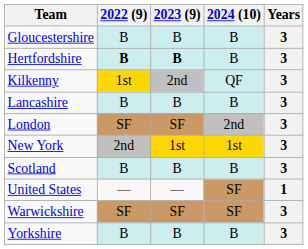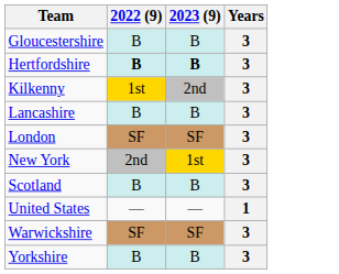- column: 2024 (10) | B | B | QF | B | 2nd | 1st | B | SF | SF | B
